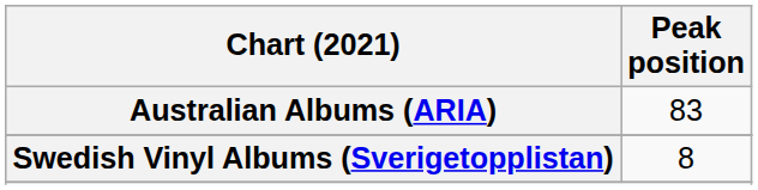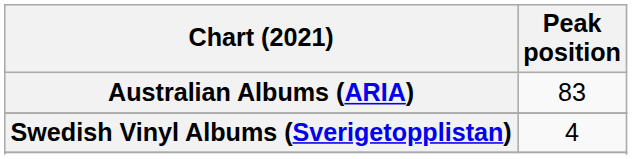Swedish Vinyl Albums (Sverigetopplistan) | Peak position: 8 -> 4
